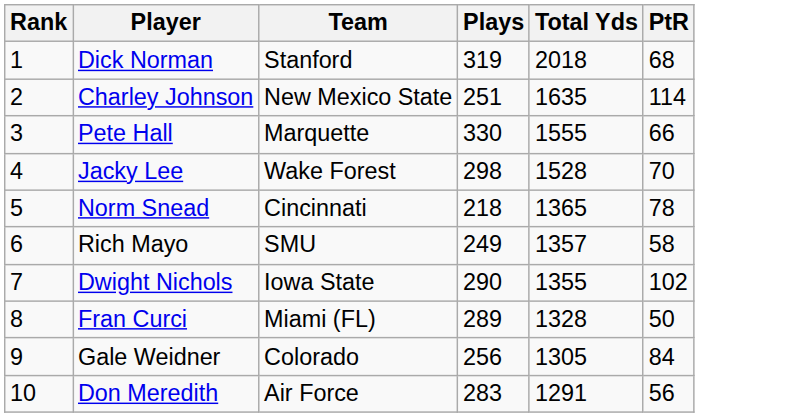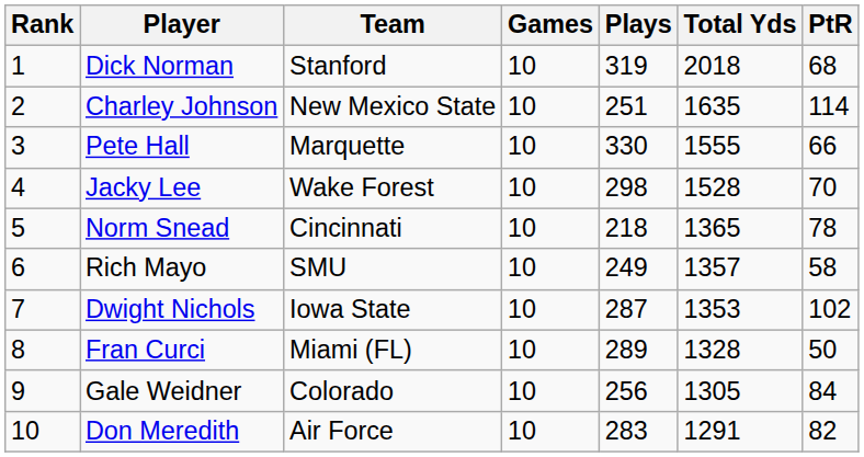+ column: Games | 10 | 10 | 10 | 10 | 10 | 10 | 10 | 10 | 10 | 10
Dwight Nichols | Plays: 290 -> 287
Dwight Nichols | Total Yds: 1355 -> 1353
Don Meredith | PtR: 56 -> 82
